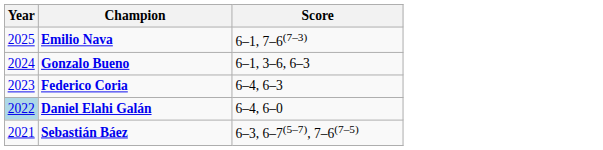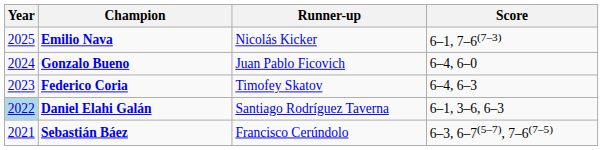+ column: Runner-up | Nicolás Kicker | Juan Pablo Ficovich | Timofey Skatov | Santiago Rodríguez Taverna | Francisco Cerúndolo
Gonzalo Bueno | Score: 6–1, 3–6, 6–3 -> 6–4, 6–0
Daniel Elahi Galán | Score: 6–4, 6–0 -> 6–1, 3–6, 6–3
